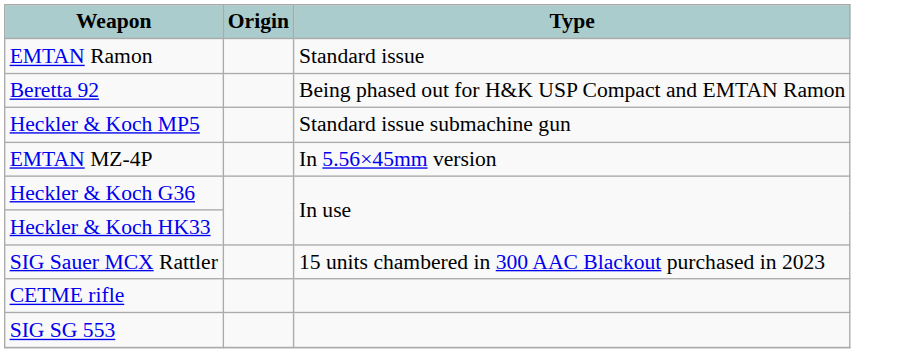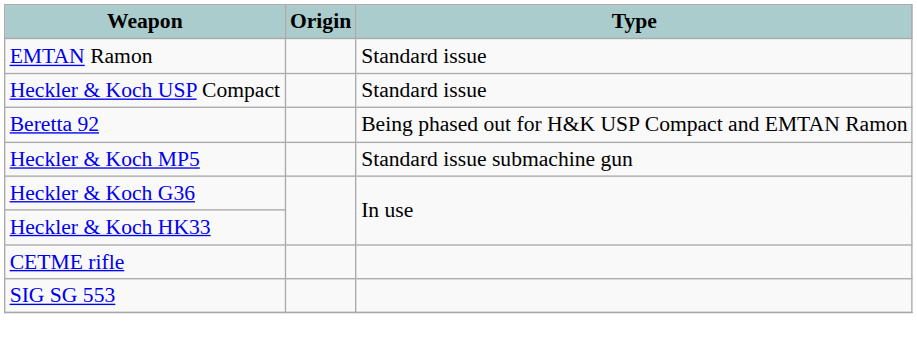+ row: Heckler & Koch USP Compact | Standard issue
- row: EMTAN MZ-4P | In 5.56×45mm version
- row: SIG Sauer MCX Rattler | 15 units chambered in 300 AAC Blackout purchased in 2023
